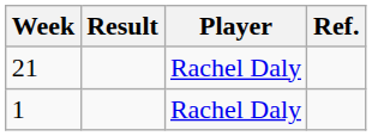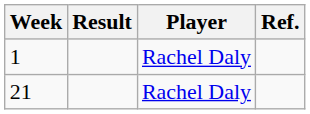rows swapped: 1 <-> 21
